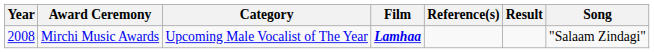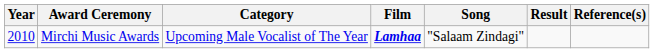columns swapped: Song <-> Reference(s)
Mirchi Music Awards | Year: 2008 -> 2010
